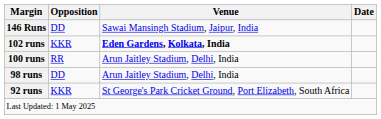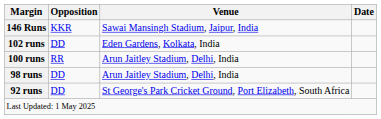146 Runs | Opposition: DD -> KKR
102 runs | Opposition: KKR -> DD
102 runs | Venue: bold -> normal
92 runs | Opposition: KKR -> DD
